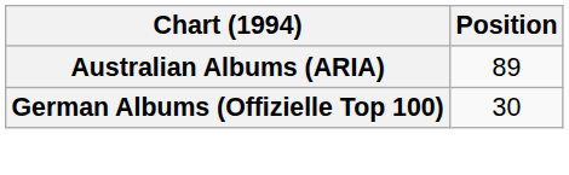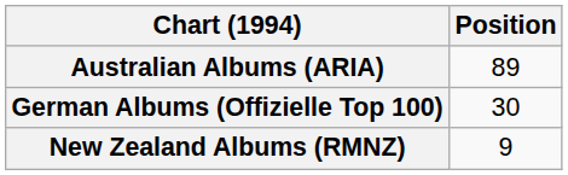+ row: New Zealand Albums (RMNZ) | 9
